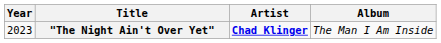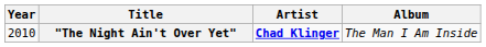"The Night Ain't Over Yet" | Year: 2023 -> 2010
